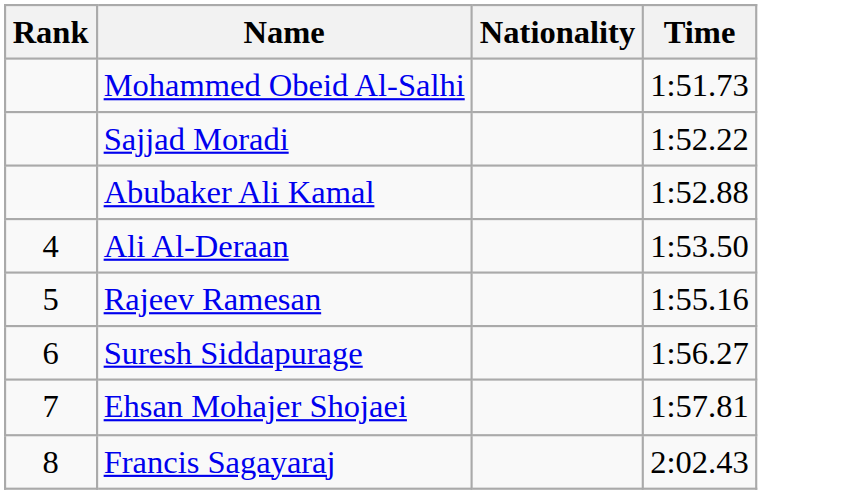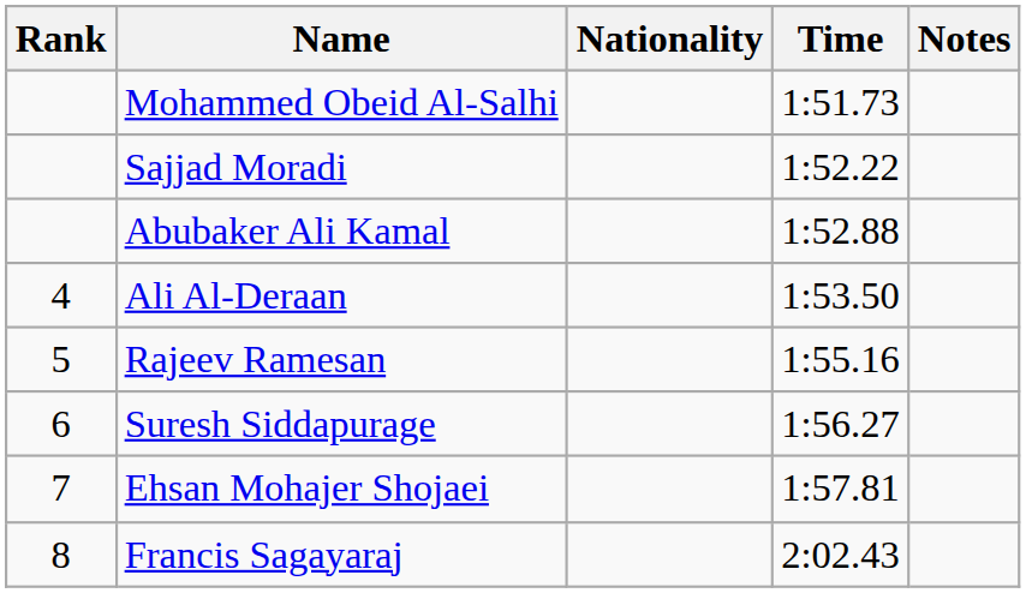+ column: Notes
